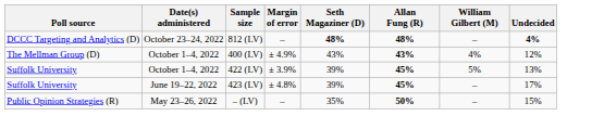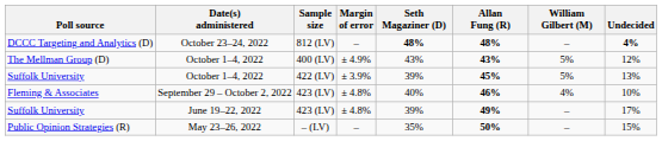The Mellman Group (D) | William Gilbert (M): 4% -> 5%
+ row: Fleming & Associates | September 29 – October 2, 2022 | 423 (LV) | ± 4.8% | 40% | 46% | 4% | 10%
Suffolk University / June 19–22, 2022 | Allan Fung (R): 45% -> 49%
